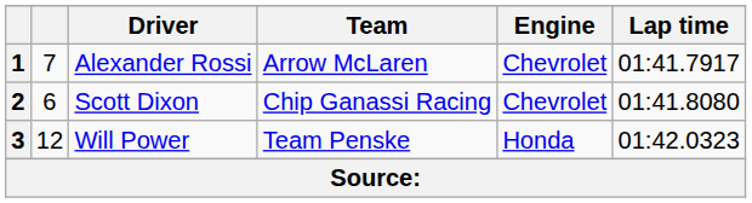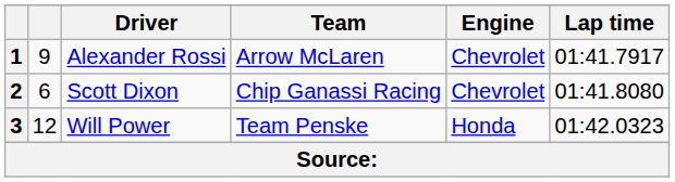1 | column 2: 7 -> 9
